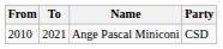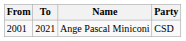Ange Pascal Miniconi | From: 2010 -> 2001
